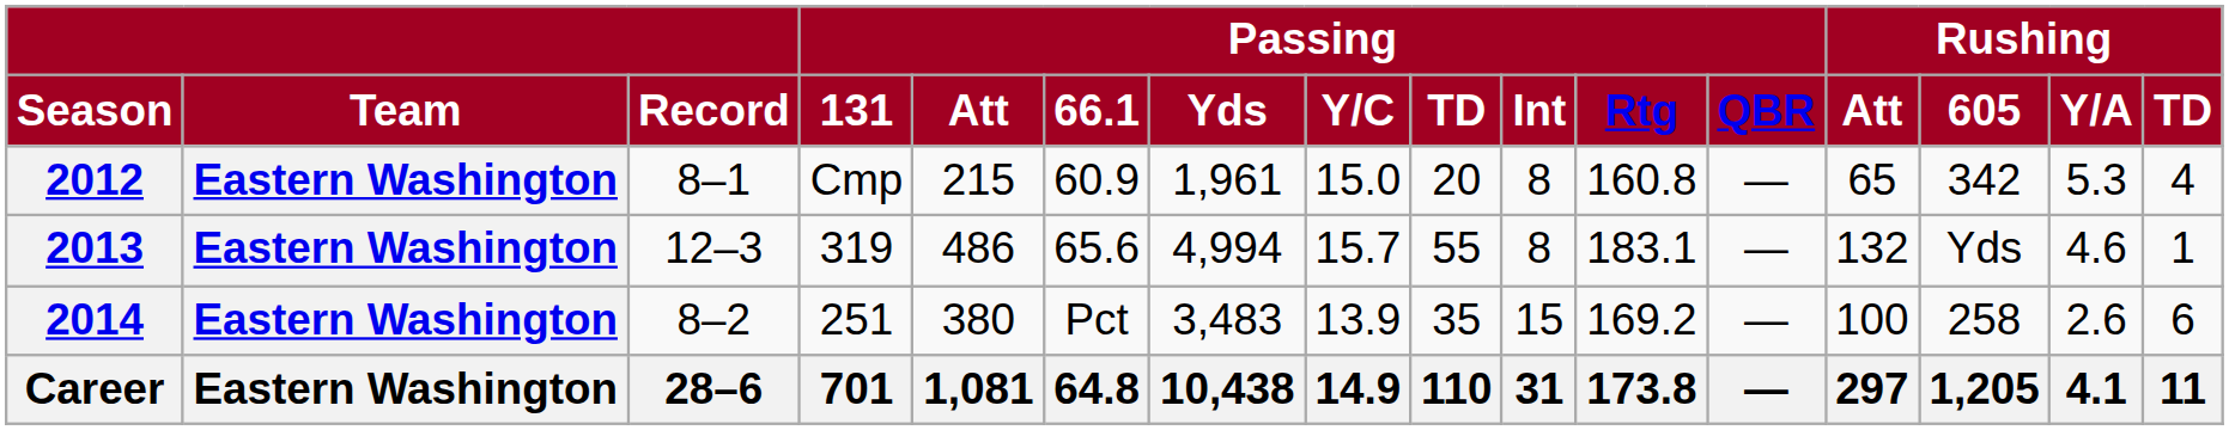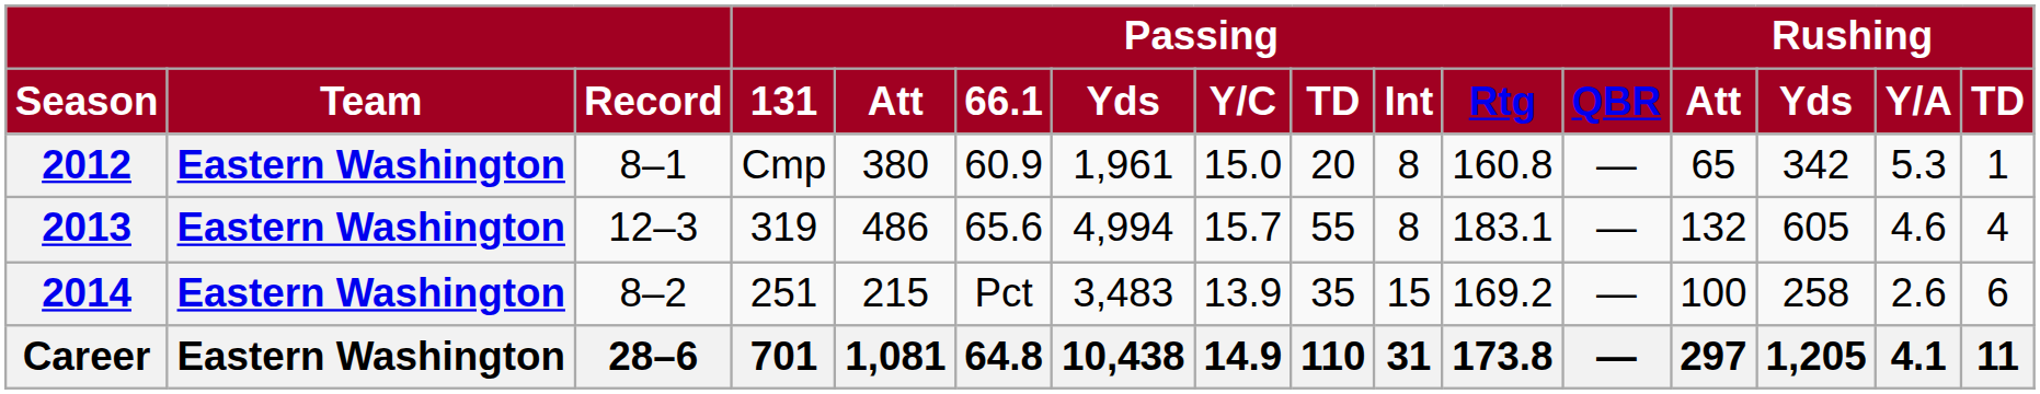Season | column 14: 605 -> Yds
2012 | column 5: 215 -> 380
2012 | column 16: 4 -> 1
2013 | column 14: Yds -> 605
2013 | column 16: 1 -> 4
2014 | column 5: 380 -> 215
